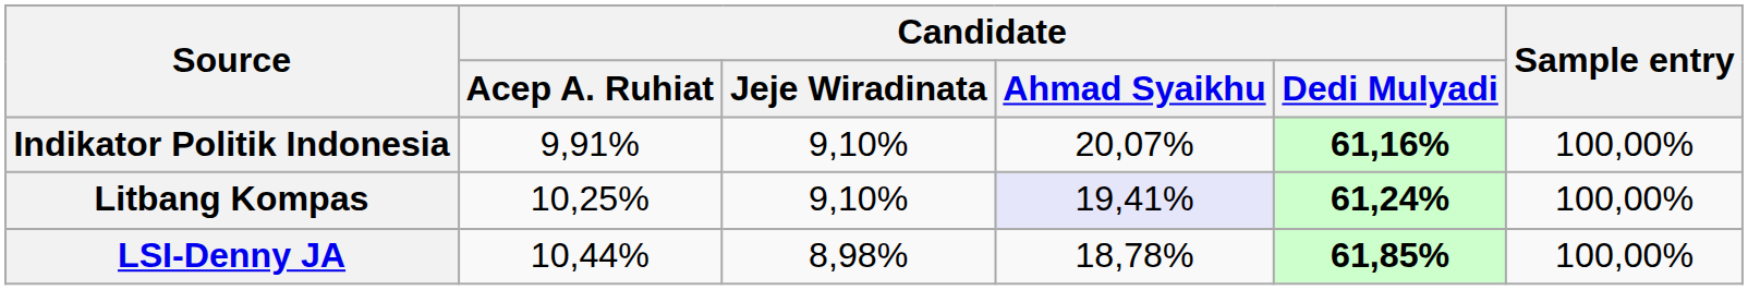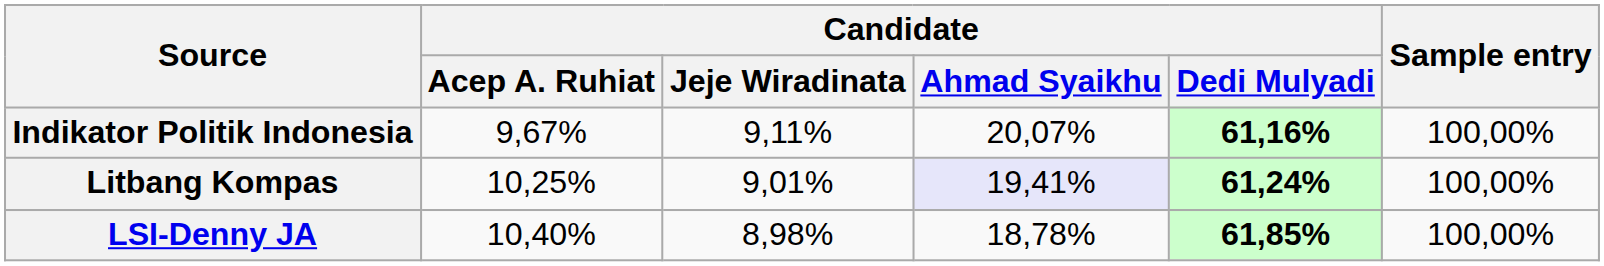Indikator Politik Indonesia | Candidate / Acep A. Ruhiat: 9,91% -> 9,67%
Indikator Politik Indonesia | Candidate / Jeje Wiradinata: 9,10% -> 9,11%
Litbang Kompas | Candidate / Jeje Wiradinata: 9,10% -> 9,01%
LSI-Denny JA | Candidate / Acep A. Ruhiat: 10,44% -> 10,40%
